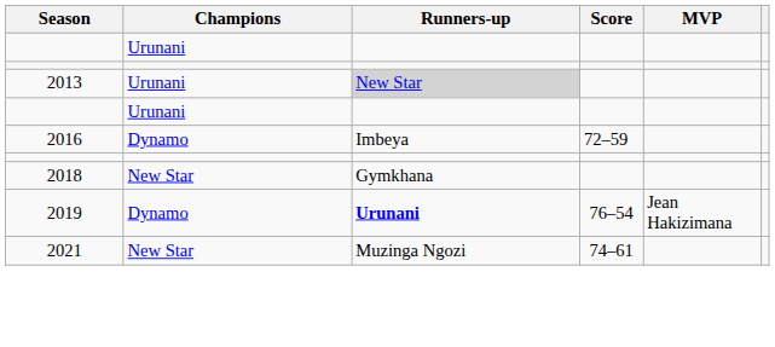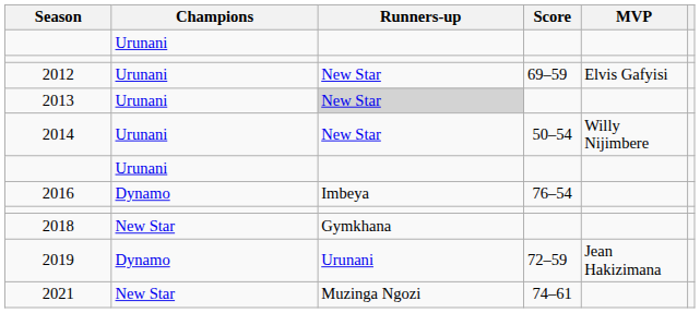+ row: 2012 | Urunani | New Star | 69–59 | Elvis Gafyisi
+ row: 2014 | Urunani | New Star | 50–54 | Willy Nijimbere
2016 | Score: 72–59 -> 76–54
2019 | Runners-up: bold -> normal
2019 | Score: 76–54 -> 72–59
